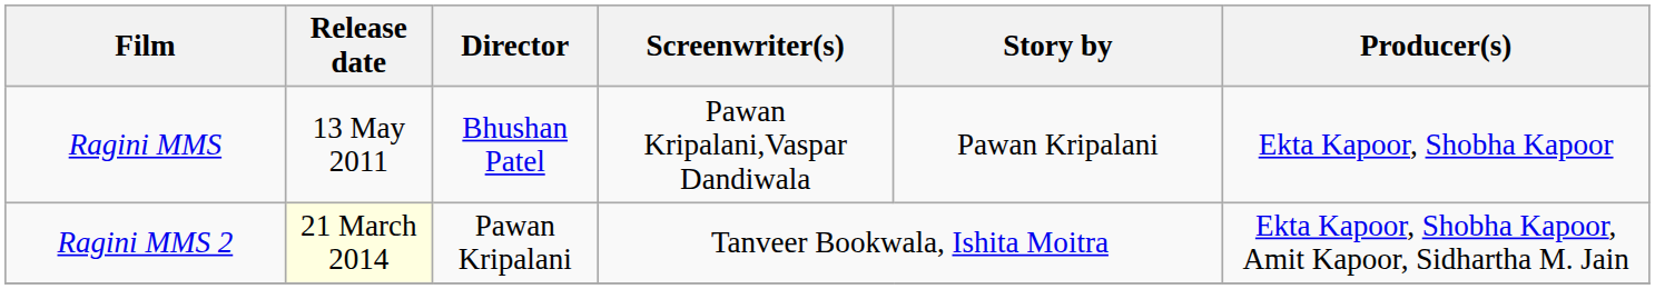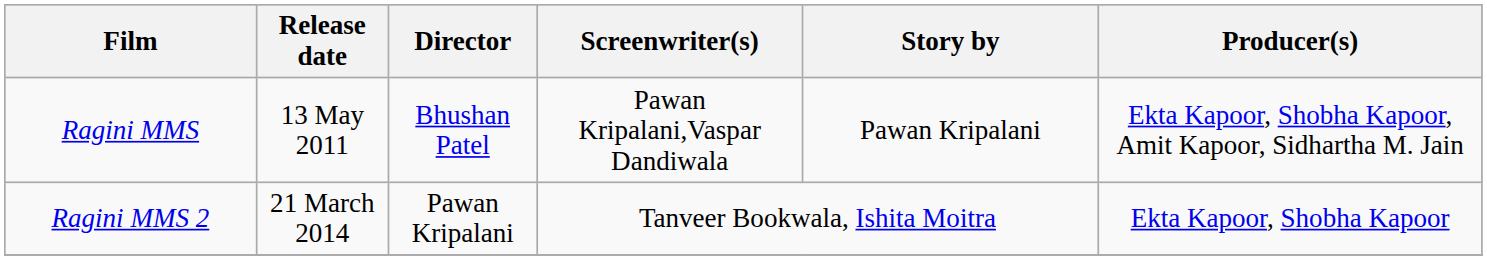Ragini MMS | Producer(s): Ekta Kapoor, Shobha Kapoor -> Ekta Kapoor, Shobha Kapoor, Amit Kapoor, Sidhartha M. Jain
Ragini MMS 2 | Release date: lightyellow background -> no background
Ragini MMS 2 | Producer(s): Ekta Kapoor, Shobha Kapoor, Amit Kapoor, Sidhartha M. Jain -> Ekta Kapoor, Shobha Kapoor
